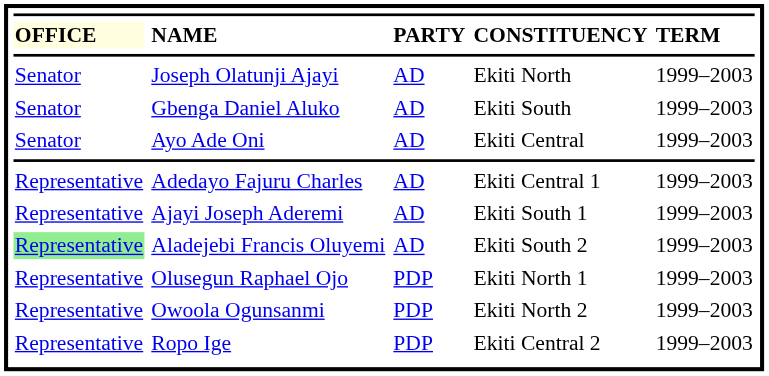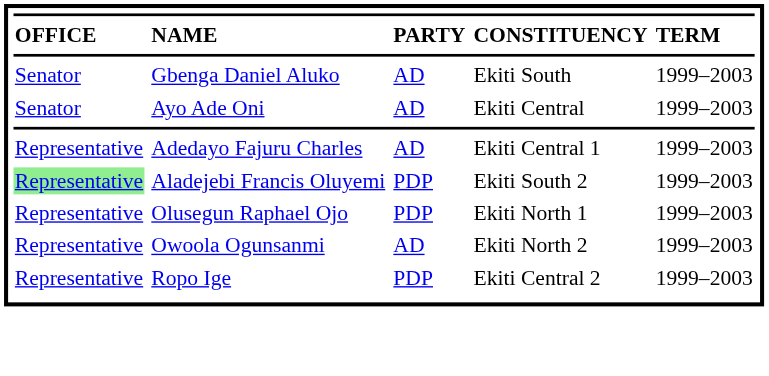NAME | column 1: lightyellow background -> no background
- row: Senator | Joseph Olatunji Ajayi | AD | Ekiti North | 1999–2003
- row: Representative | Ajayi Joseph Aderemi | AD | Ekiti South 1 | 1999–2003
Aladejebi Francis Oluyemi | column 3: AD -> PDP
Owoola Ogunsanmi | column 3: PDP -> AD
